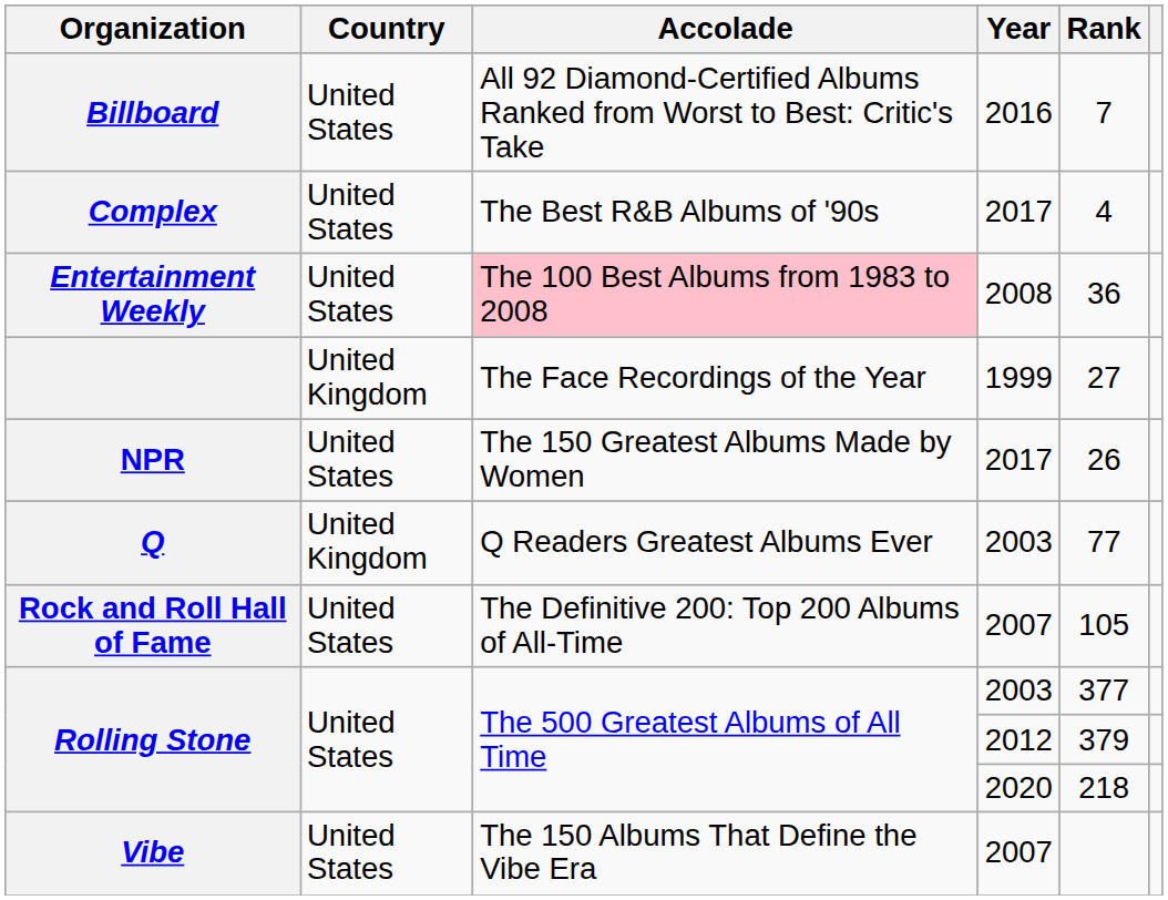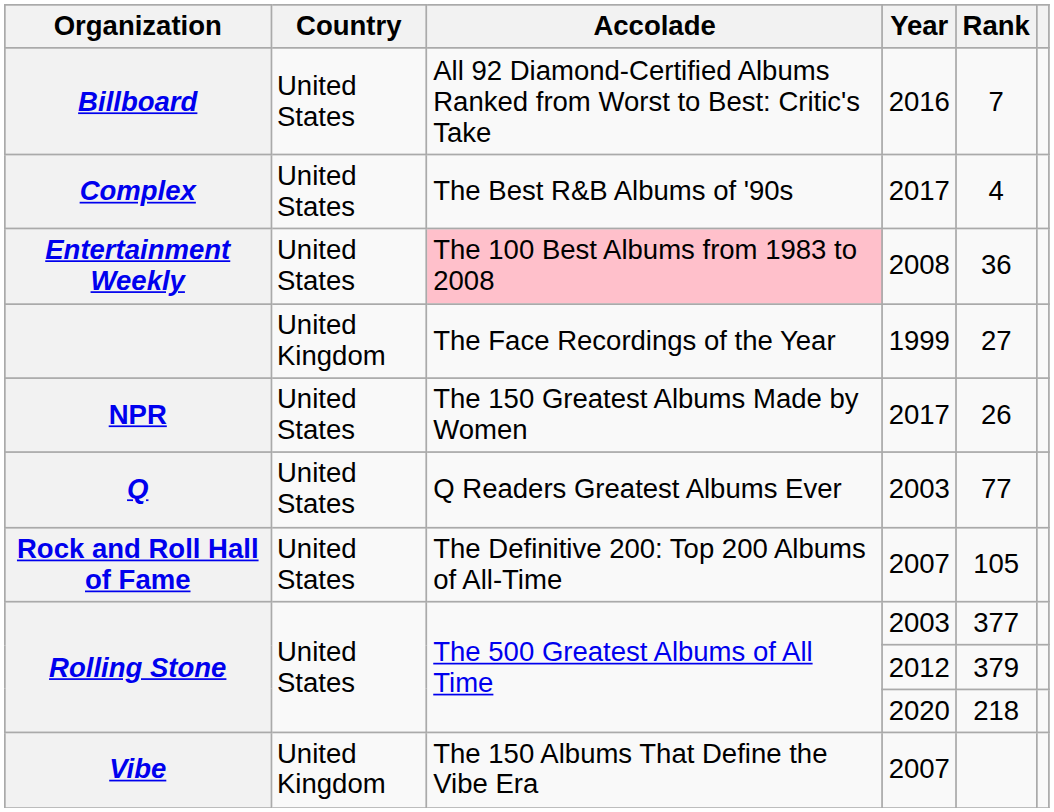Q | Country: United Kingdom -> United States
Vibe | Country: United States -> United Kingdom
